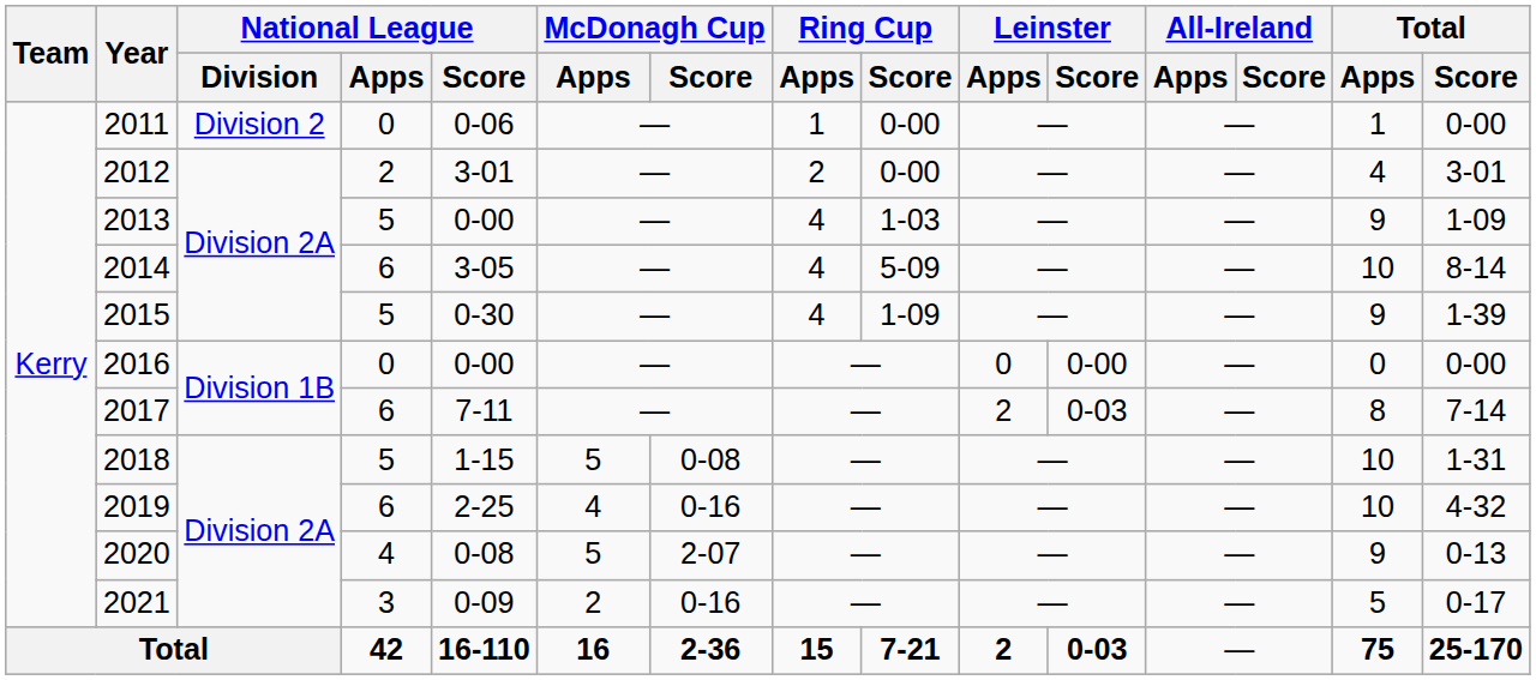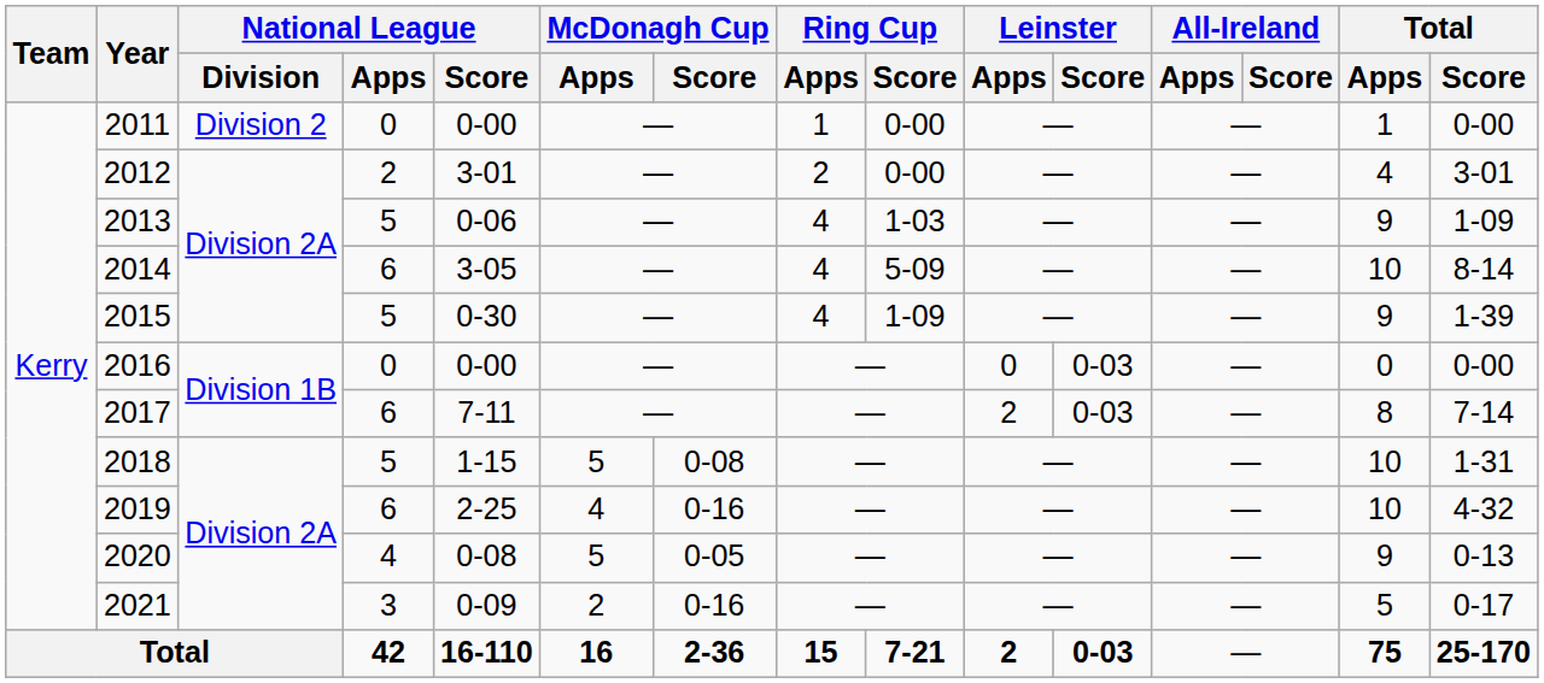2011 | National League / Score: 0-06 -> 0-00
2013 | National League / Score: 0-00 -> 0-06
2016 | Leinster / Score: 0-00 -> 0-03
2020 | McDonagh Cup / Score: 2-07 -> 0-05
